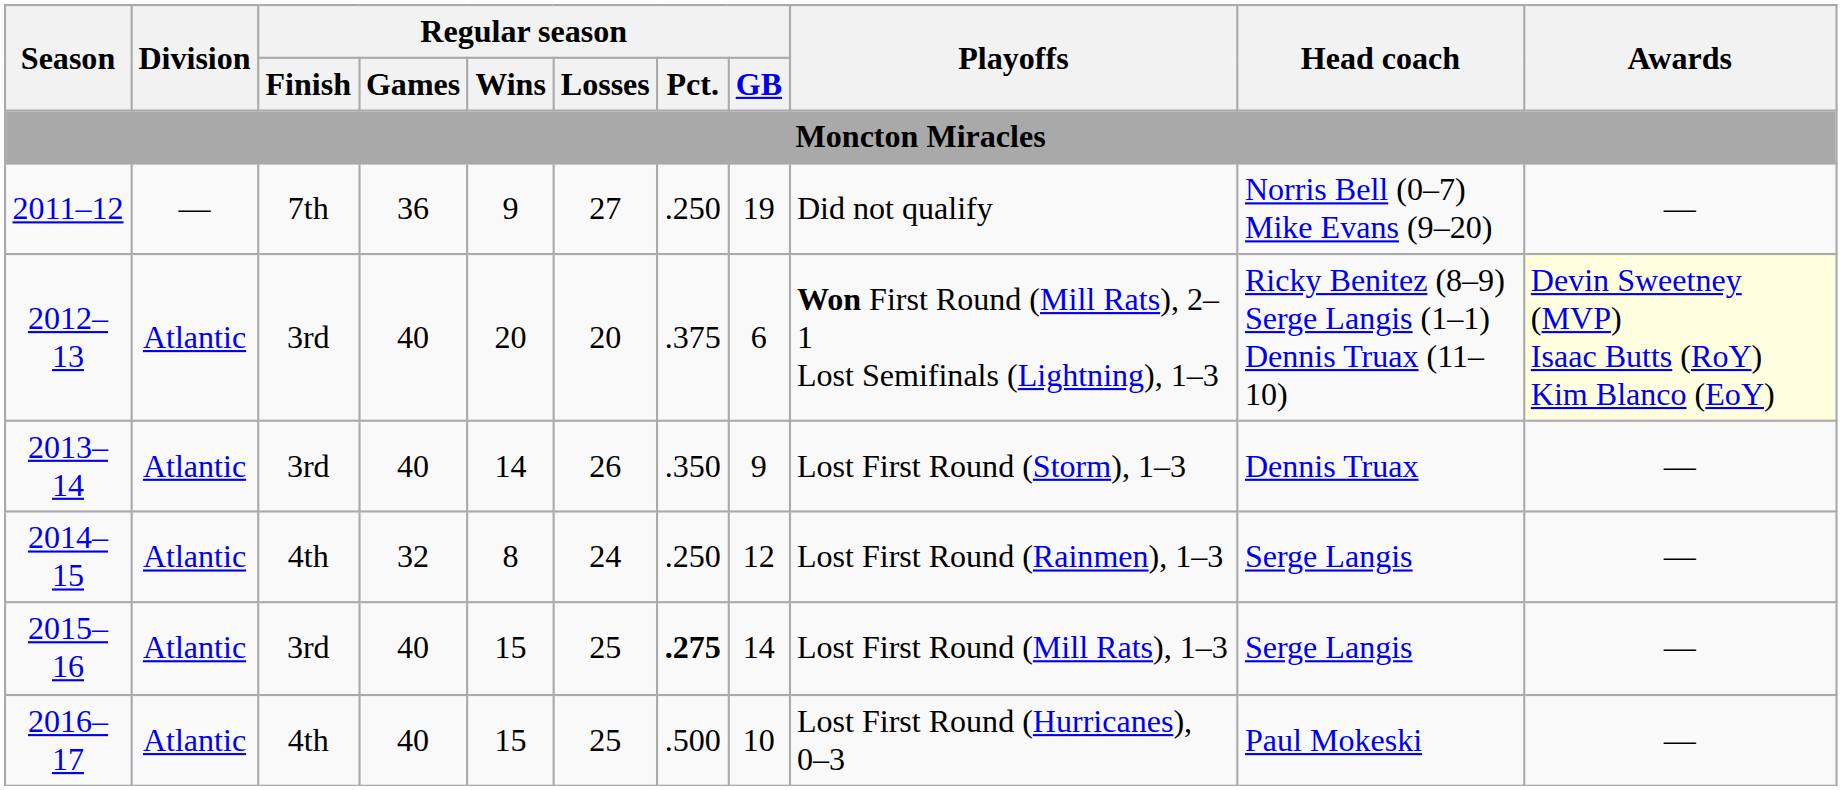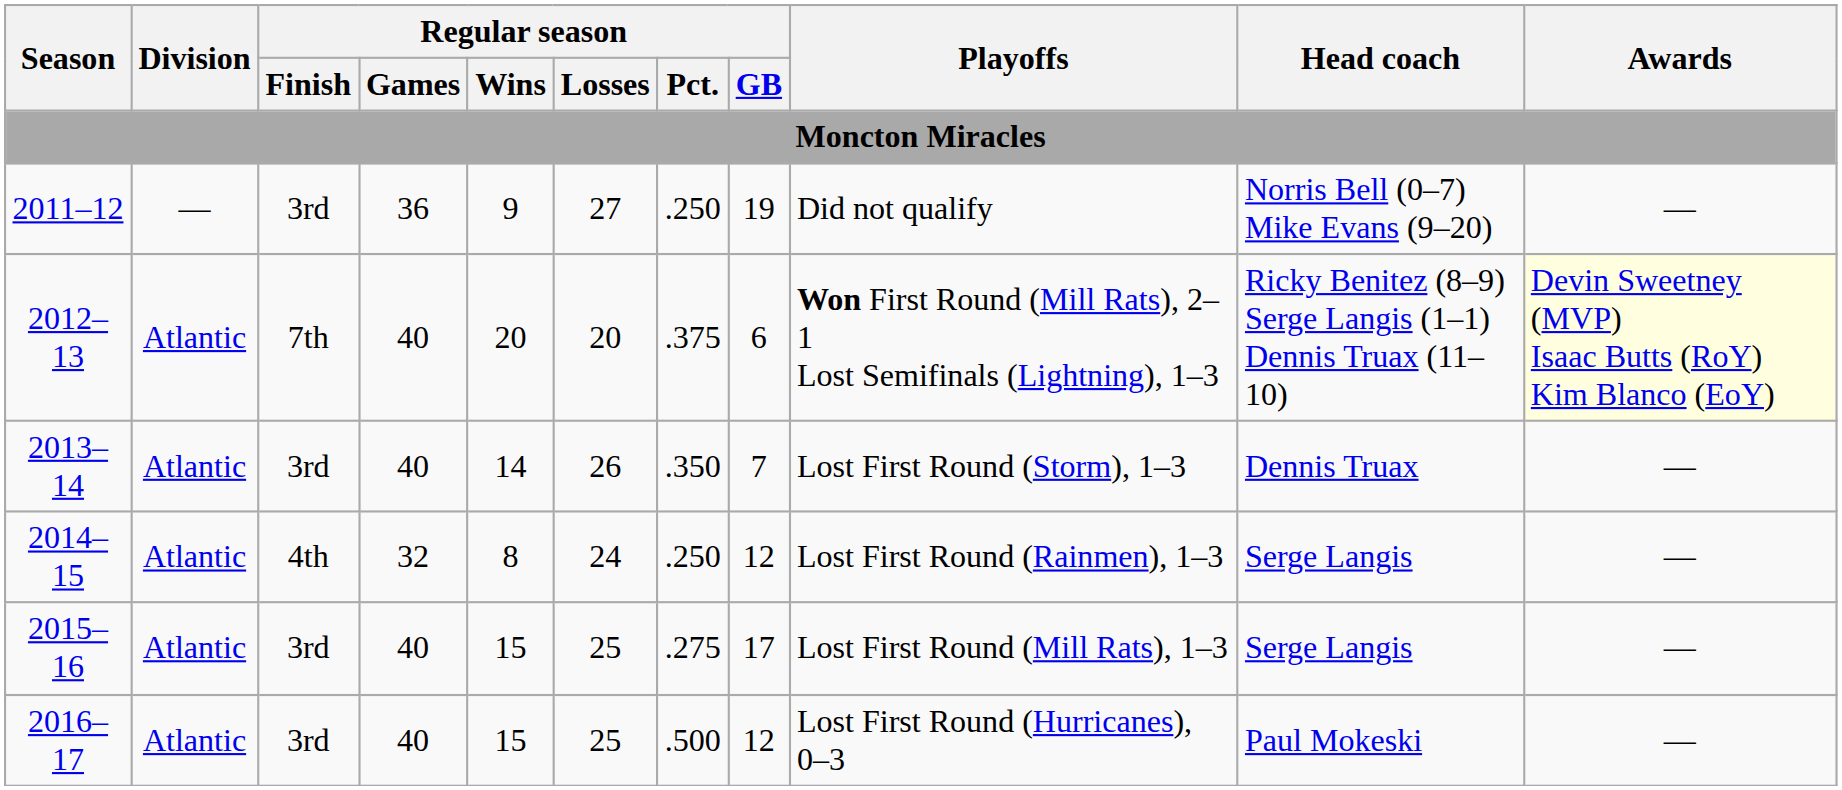2011–12 | Regular season / Finish: 7th -> 3rd
2012–13 | Regular season / Finish: 3rd -> 7th
2013–14 | Regular season / GB: 9 -> 7
2015–16 | Regular season / Pct.: bold -> normal
2015–16 | Regular season / GB: 14 -> 17
2016–17 | Regular season / Finish: 4th -> 3rd
2016–17 | Regular season / GB: 10 -> 12
